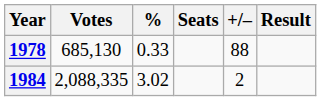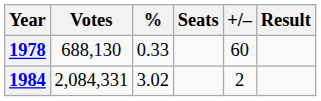1978 | Votes: 685,130 -> 688,130
1978 | +/–: 88 -> 60
1984 | Votes: 2,088,335 -> 2,084,331
